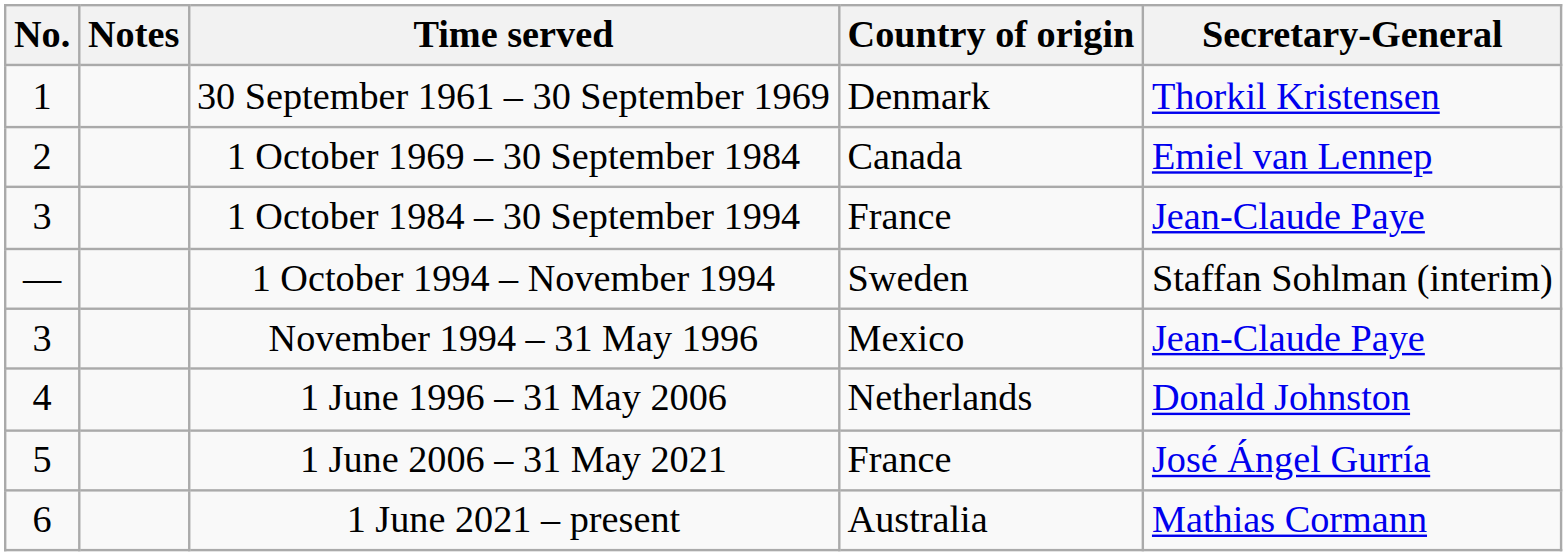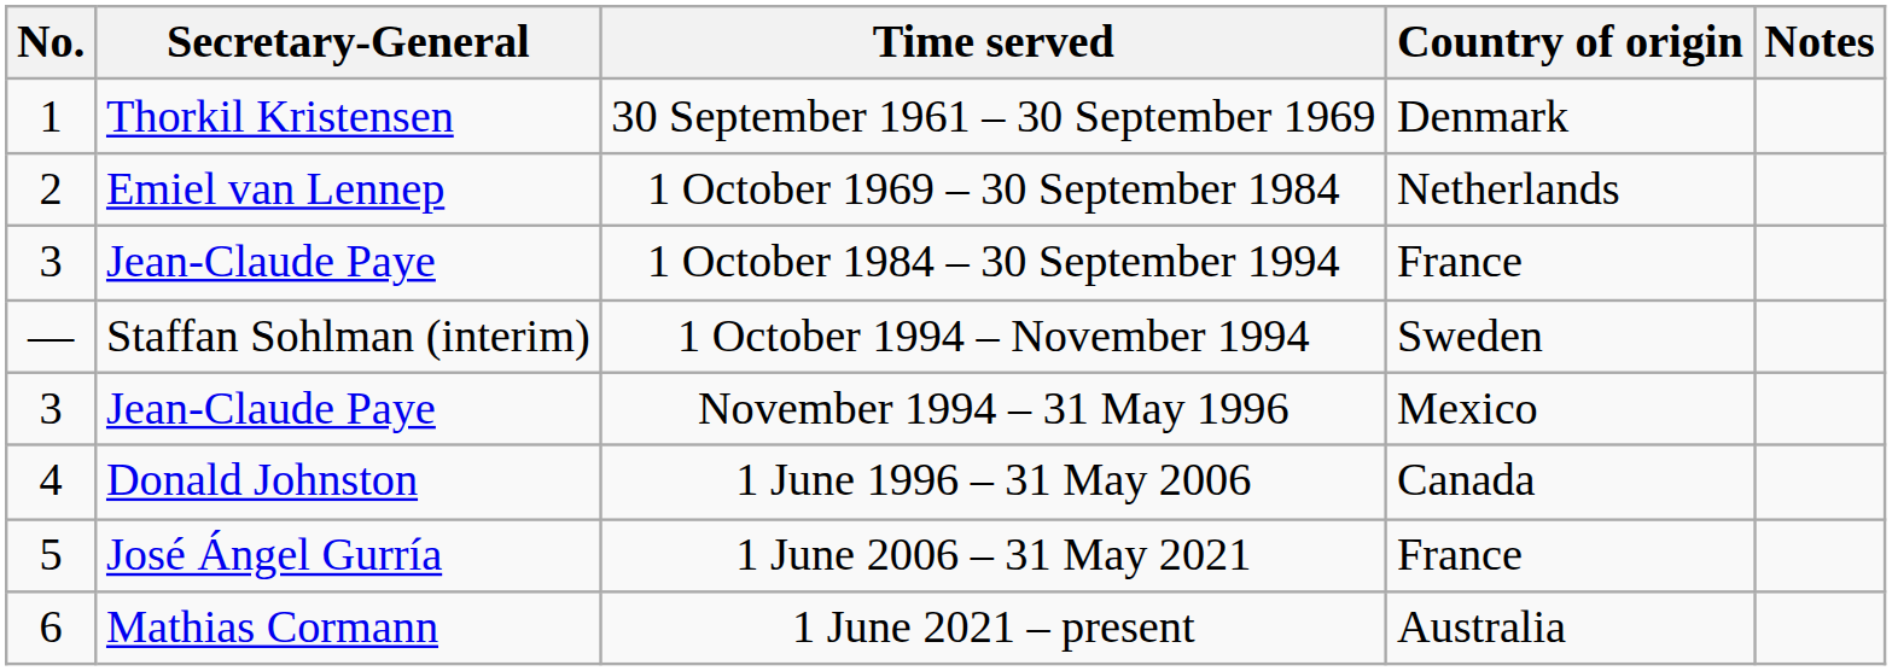columns swapped: Secretary-General <-> Notes
1 October 1969 – 30 September 1984 | Country of origin: Canada -> Netherlands
1 June 1996 – 31 May 2006 | Country of origin: Netherlands -> Canada
